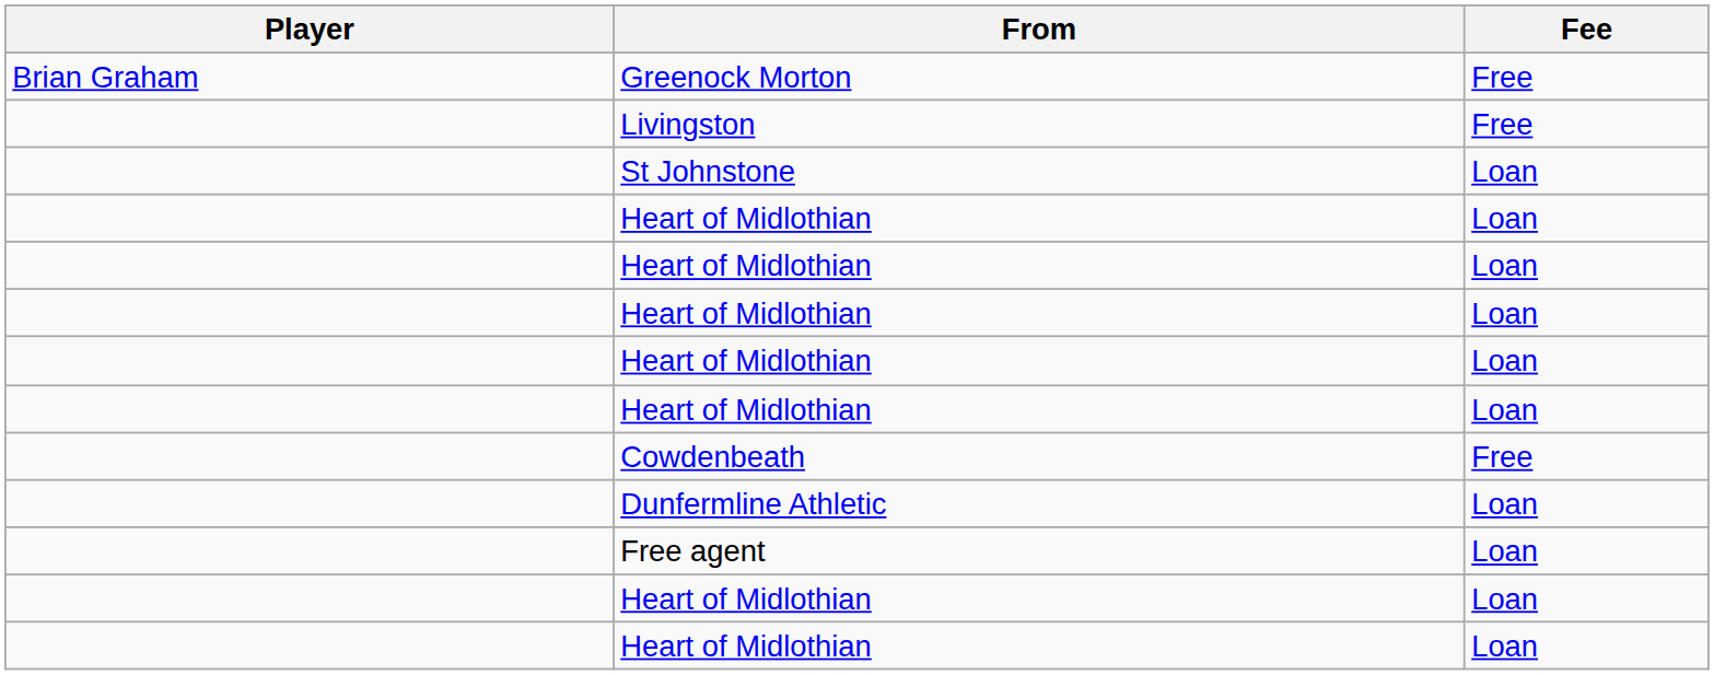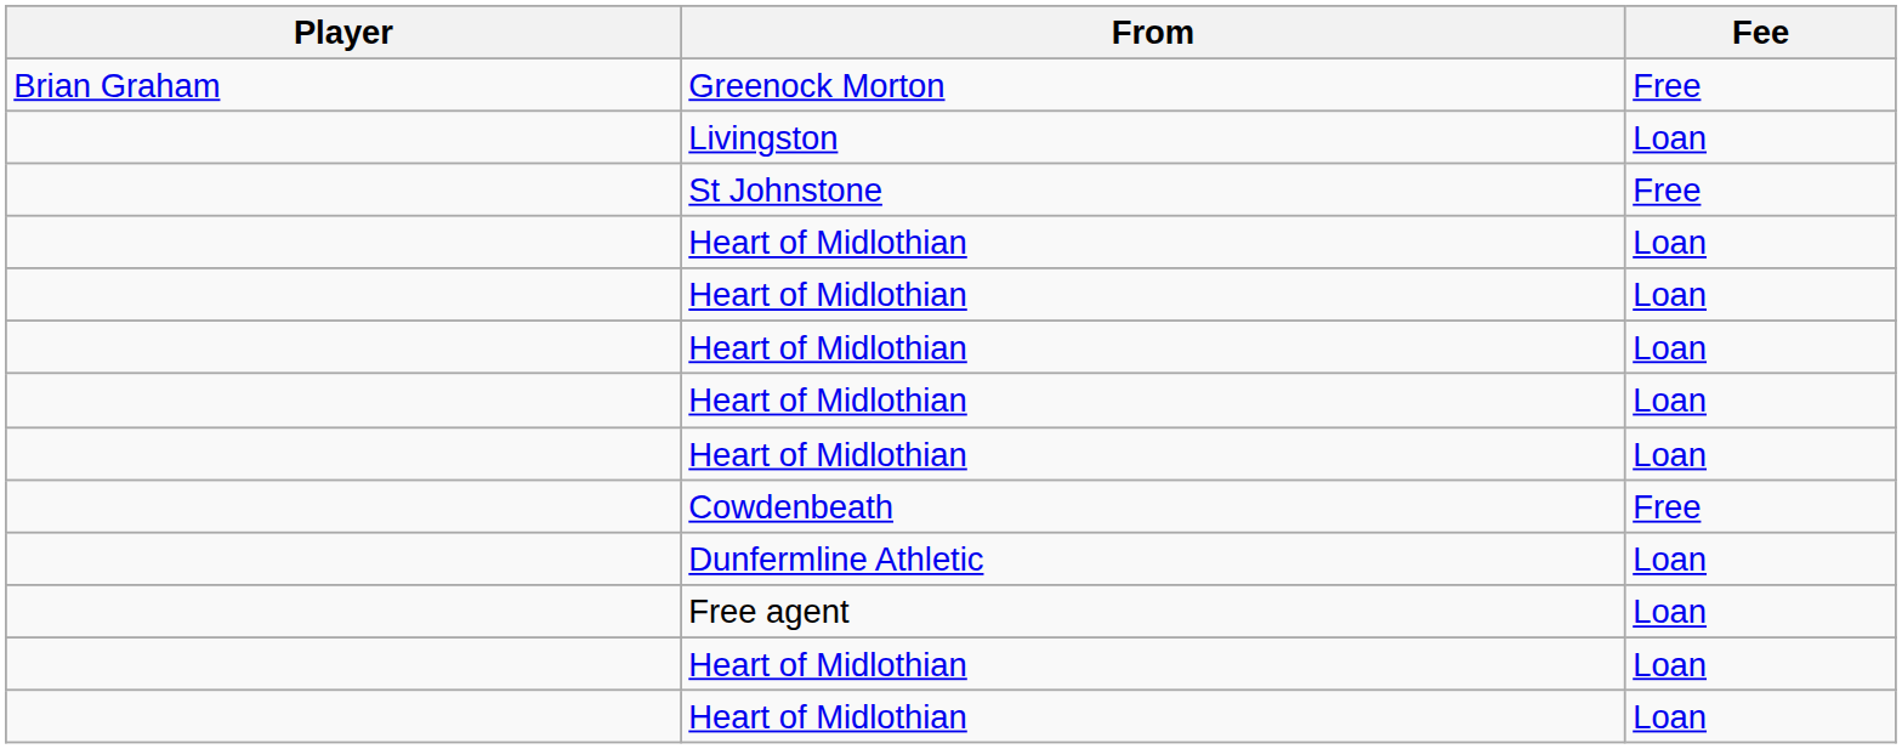Livingston | Fee: Free -> Loan
St Johnstone | Fee: Loan -> Free
